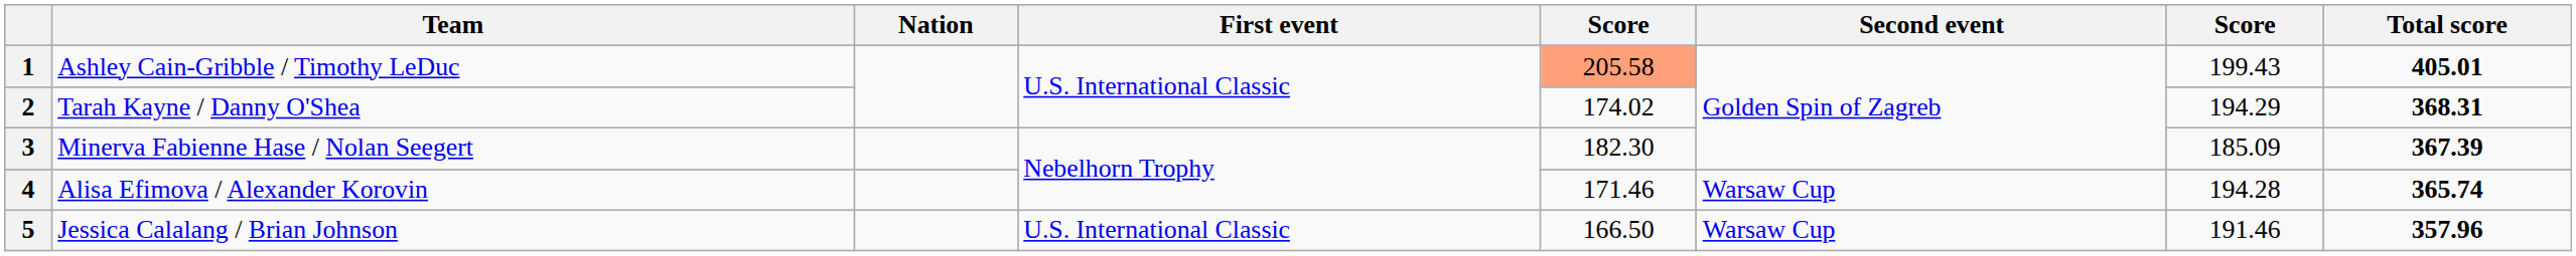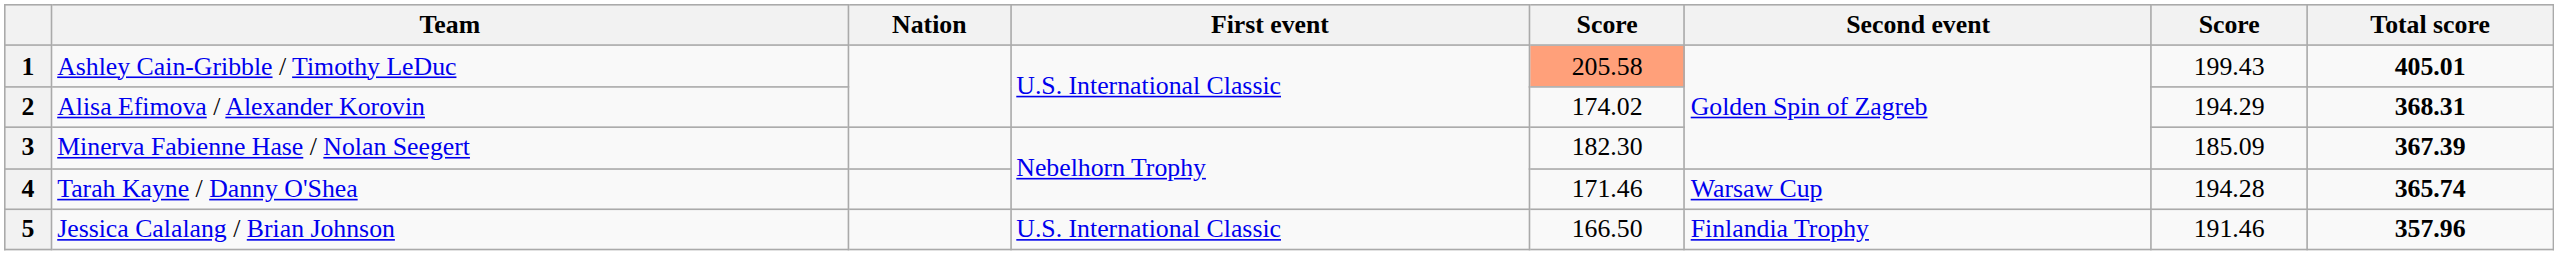2 | Team: Tarah Kayne / Danny O'Shea -> Alisa Efimova / Alexander Korovin
4 | Team: Alisa Efimova / Alexander Korovin -> Tarah Kayne / Danny O'Shea
5 | Second event: Warsaw Cup -> Finlandia Trophy
